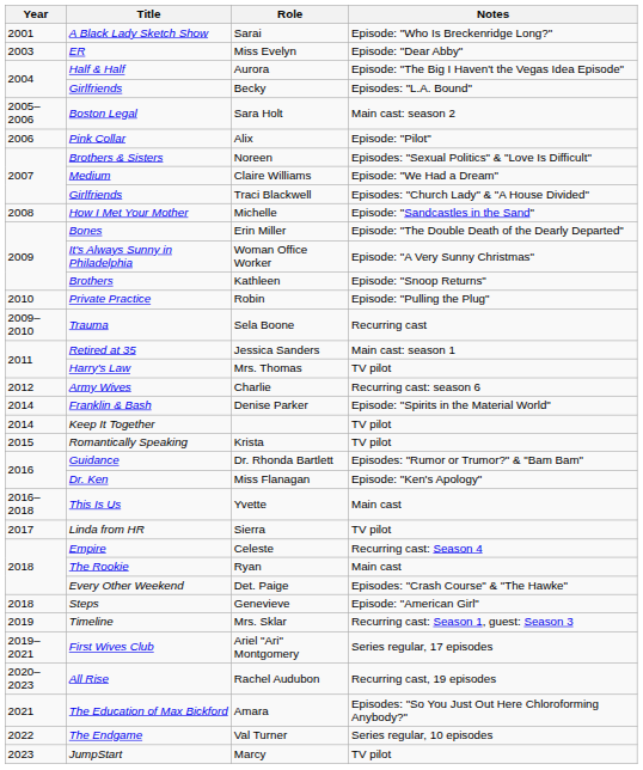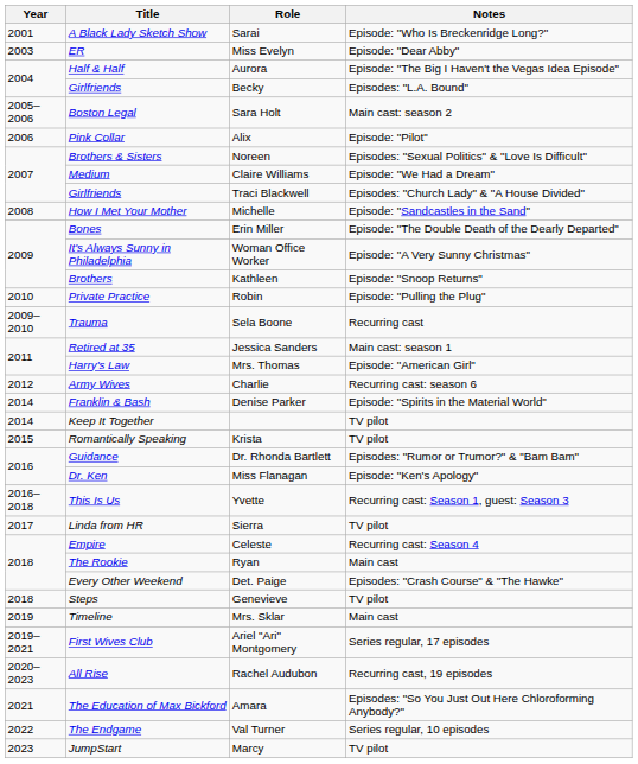Mrs. Thomas | Notes: TV pilot -> Episode: "American Girl"
Yvette | Notes: Main cast -> Recurring cast: Season 1, guest: Season 3
Genevieve | Notes: Episode: "American Girl" -> TV pilot
Mrs. Sklar | Notes: Recurring cast: Season 1, guest: Season 3 -> Main cast
